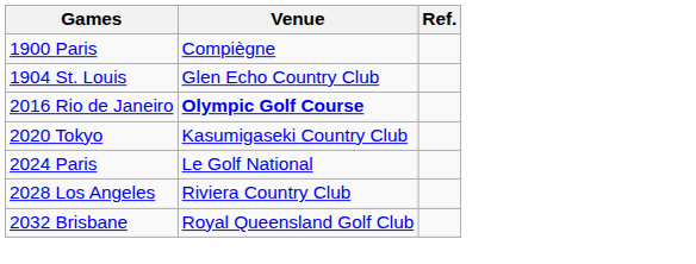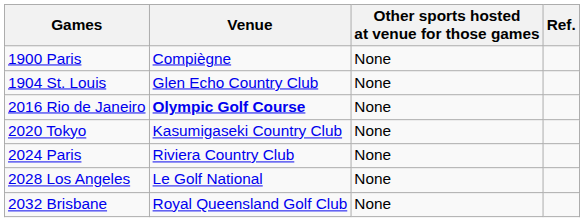+ column: Other sports hosted at venue for those games | None | None | None | None | None | None | None
2024 Paris | Venue: Le Golf National -> Riviera Country Club
2028 Los Angeles | Venue: Riviera Country Club -> Le Golf National
